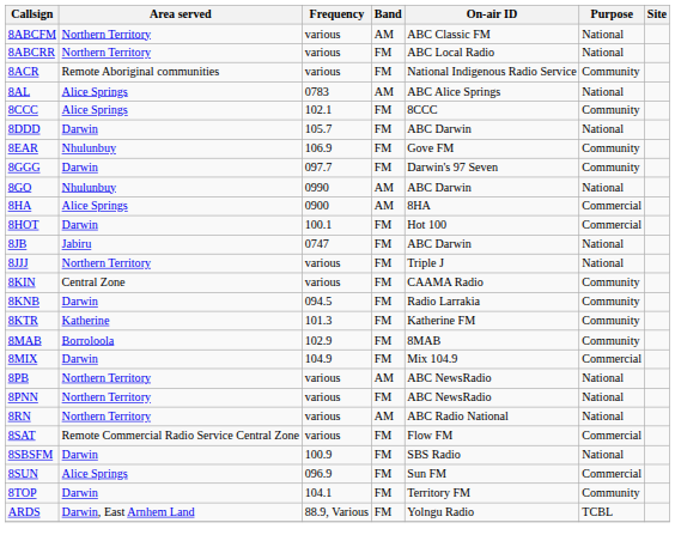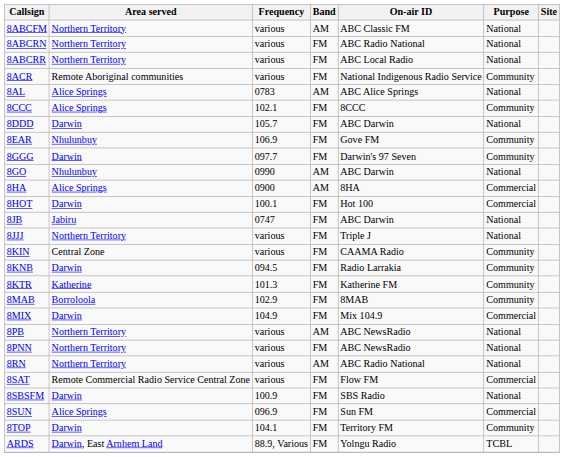+ row: 8ABCRN | Northern Territory | various | FM | ABC Radio National | National
